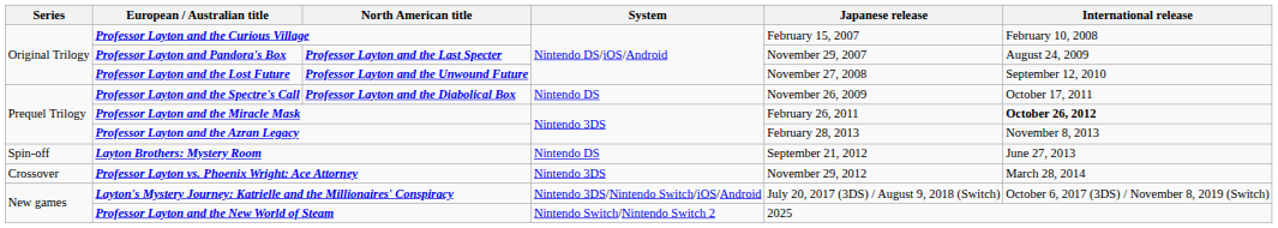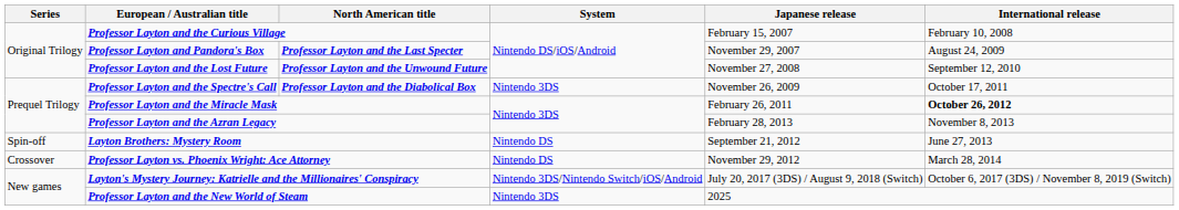Professor Layton and the Spectre's Call | System: Nintendo DS -> Nintendo 3DS
Professor Layton vs. Phoenix Wright: Ace Attorney | System: Nintendo 3DS -> Nintendo DS
Professor Layton and the New World of Steam | System: Nintendo Switch/Nintendo Switch 2 -> Nintendo 3DS
